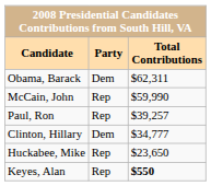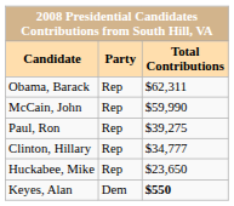Obama, Barack | Party: Dem -> Rep
Paul, Ron | Total Contributions: $39,257 -> $39,275
Clinton, Hillary | Party: Dem -> Rep
Keyes, Alan | Party: Rep -> Dem
